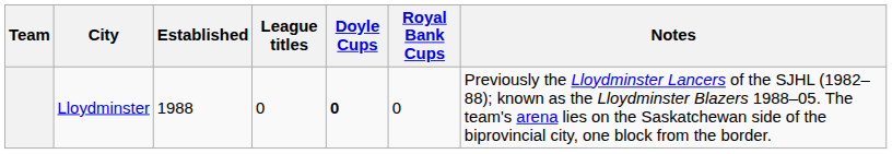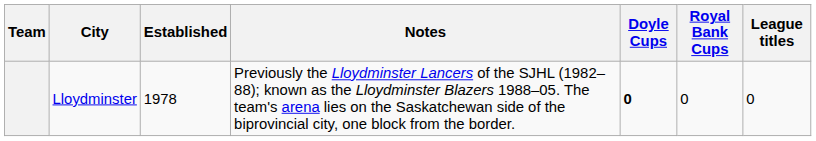columns swapped: League titles <-> Notes
Lloydminster | Established: 1988 -> 1978
